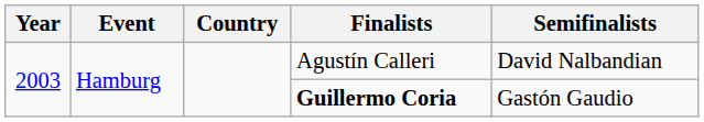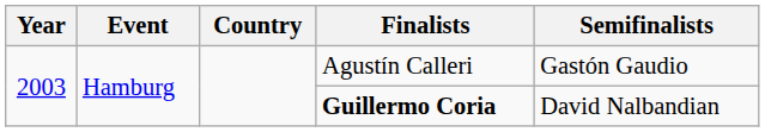Agustín Calleri | Semifinalists: David Nalbandian -> Gastón Gaudio
Guillermo Coria | Semifinalists: Gastón Gaudio -> David Nalbandian
